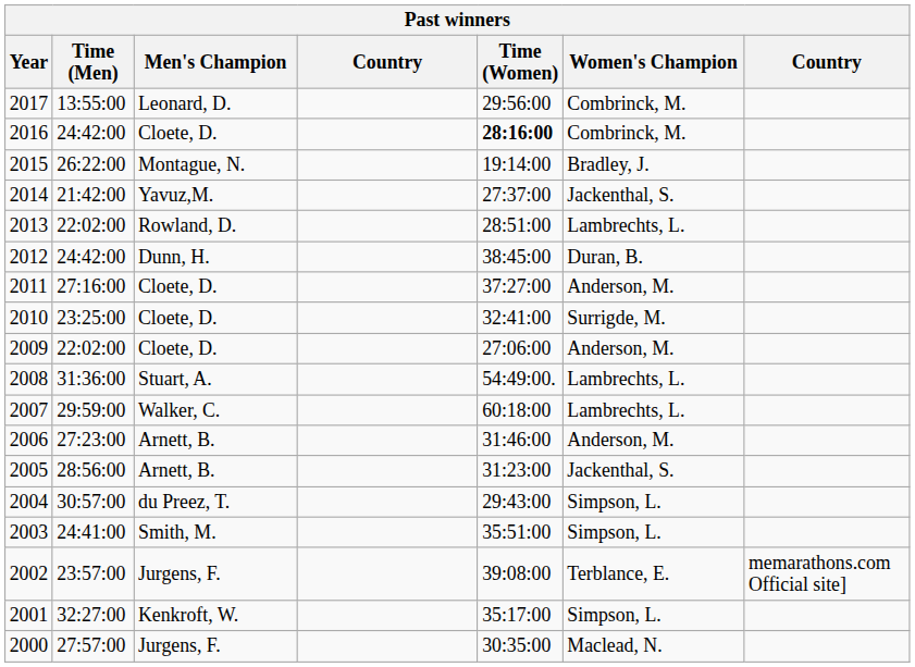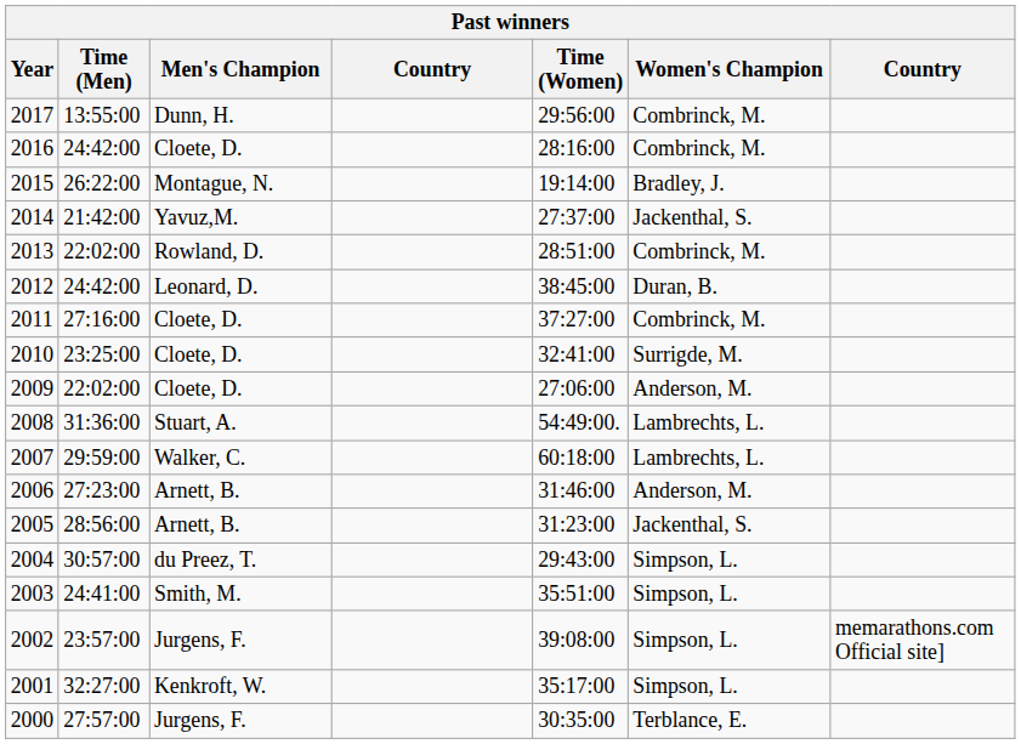2017 | Men's Champion: Leonard, D. -> Dunn, H.
2016 | Time (Women): bold -> normal
2013 | Women's Champion: Lambrechts, L. -> Combrinck, M.
2012 | Men's Champion: Dunn, H. -> Leonard, D.
2011 | Women's Champion: Anderson, M. -> Combrinck, M.
2002 | Women's Champion: Terblance, E. -> Simpson, L.
2000 | Women's Champion: Maclead, N. -> Terblance, E.
